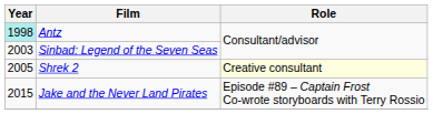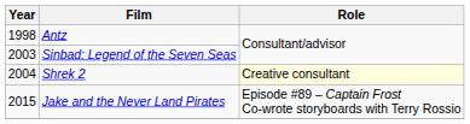Antz | Year: paleturquoise background -> no background
Shrek 2 | Year: 2005 -> 2004
